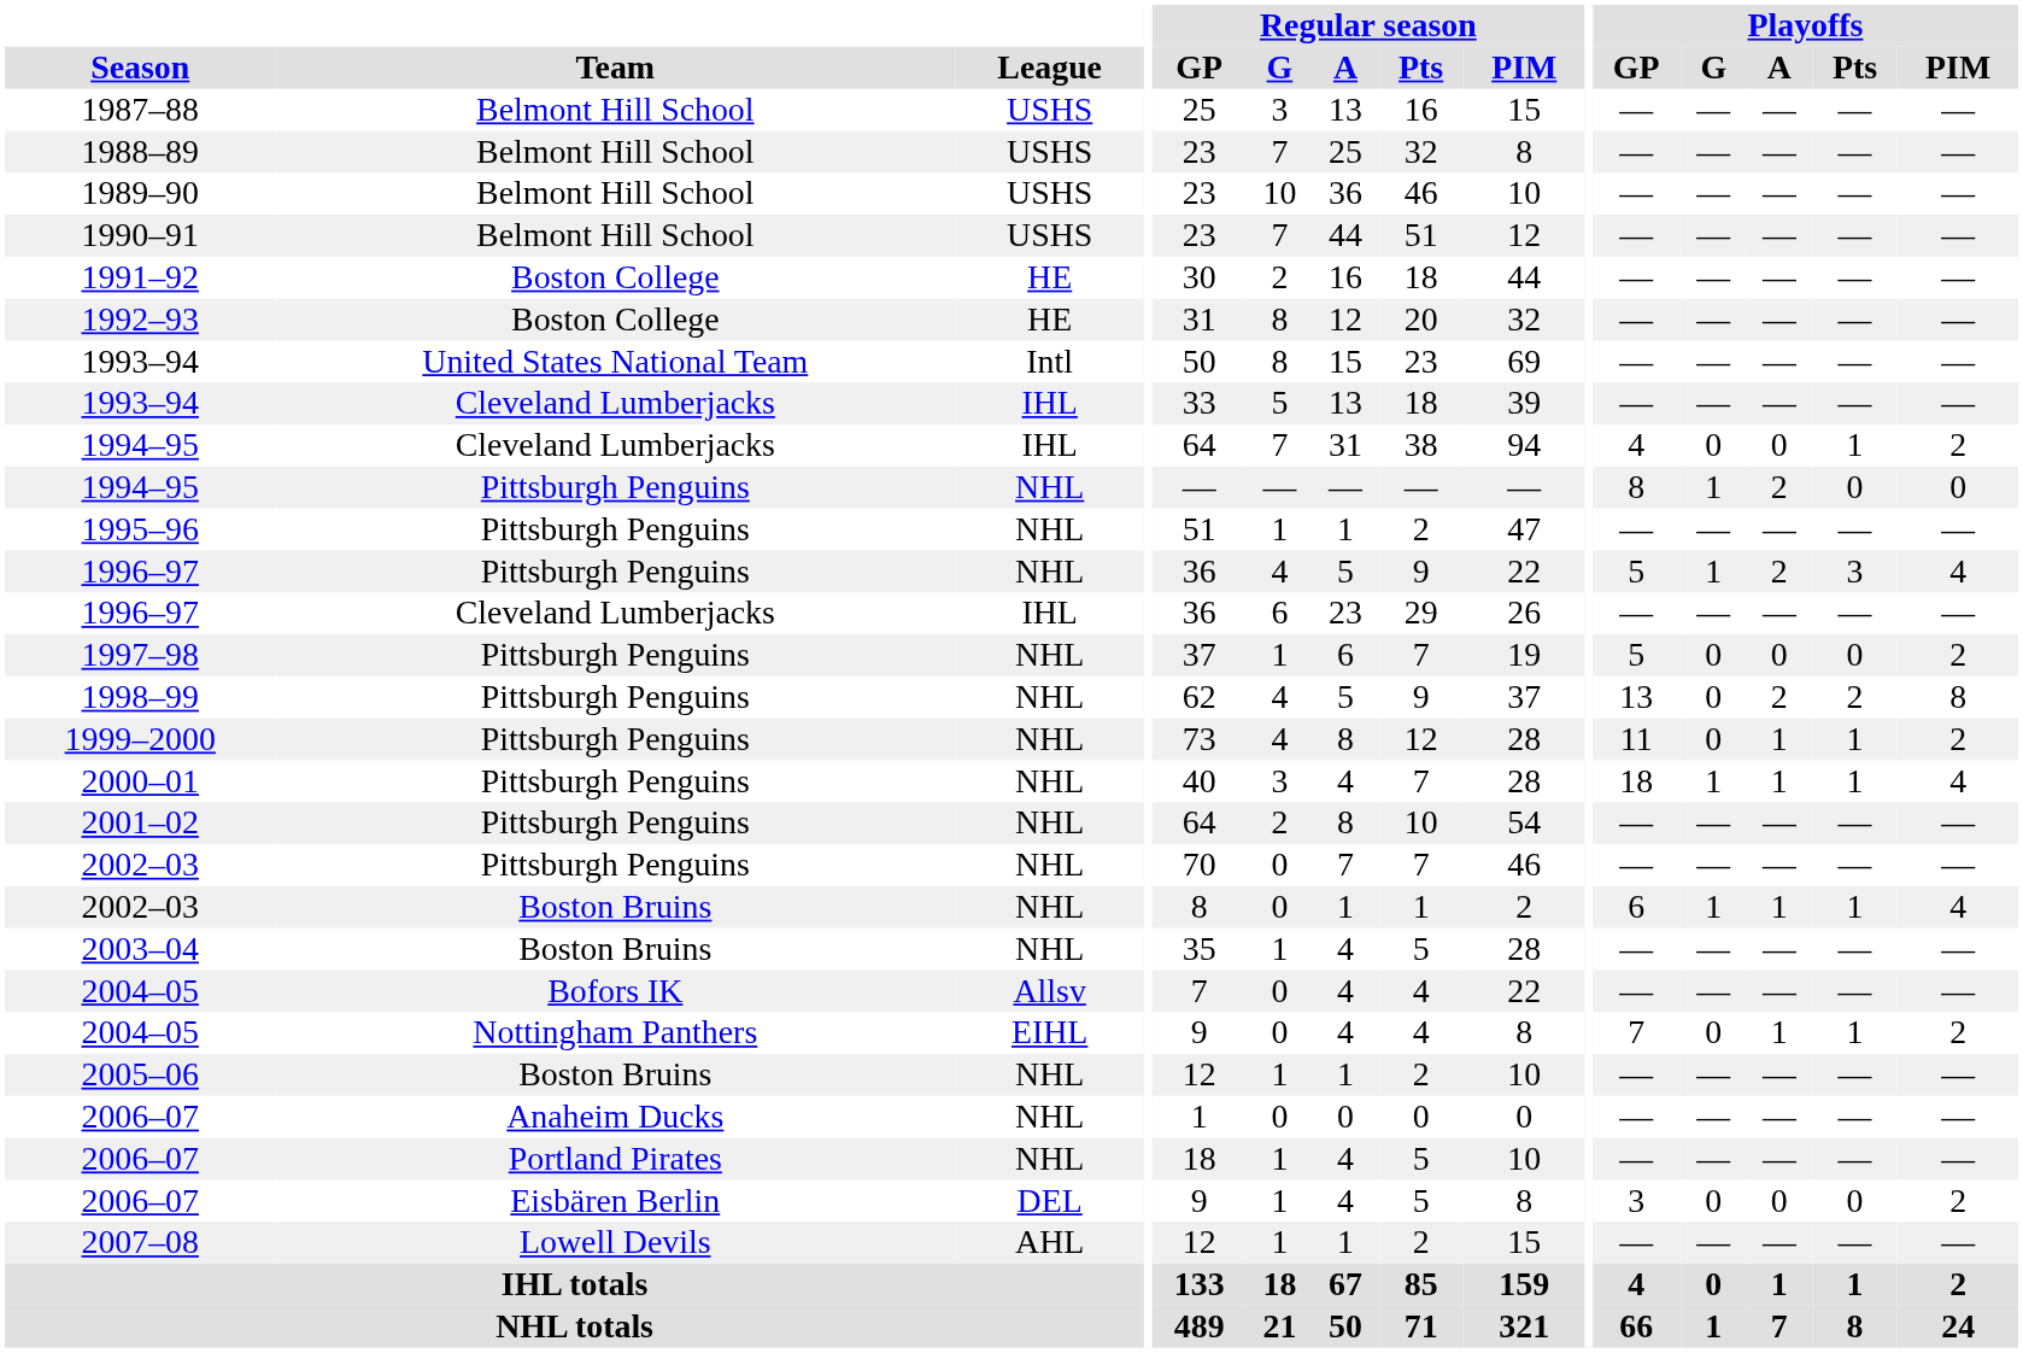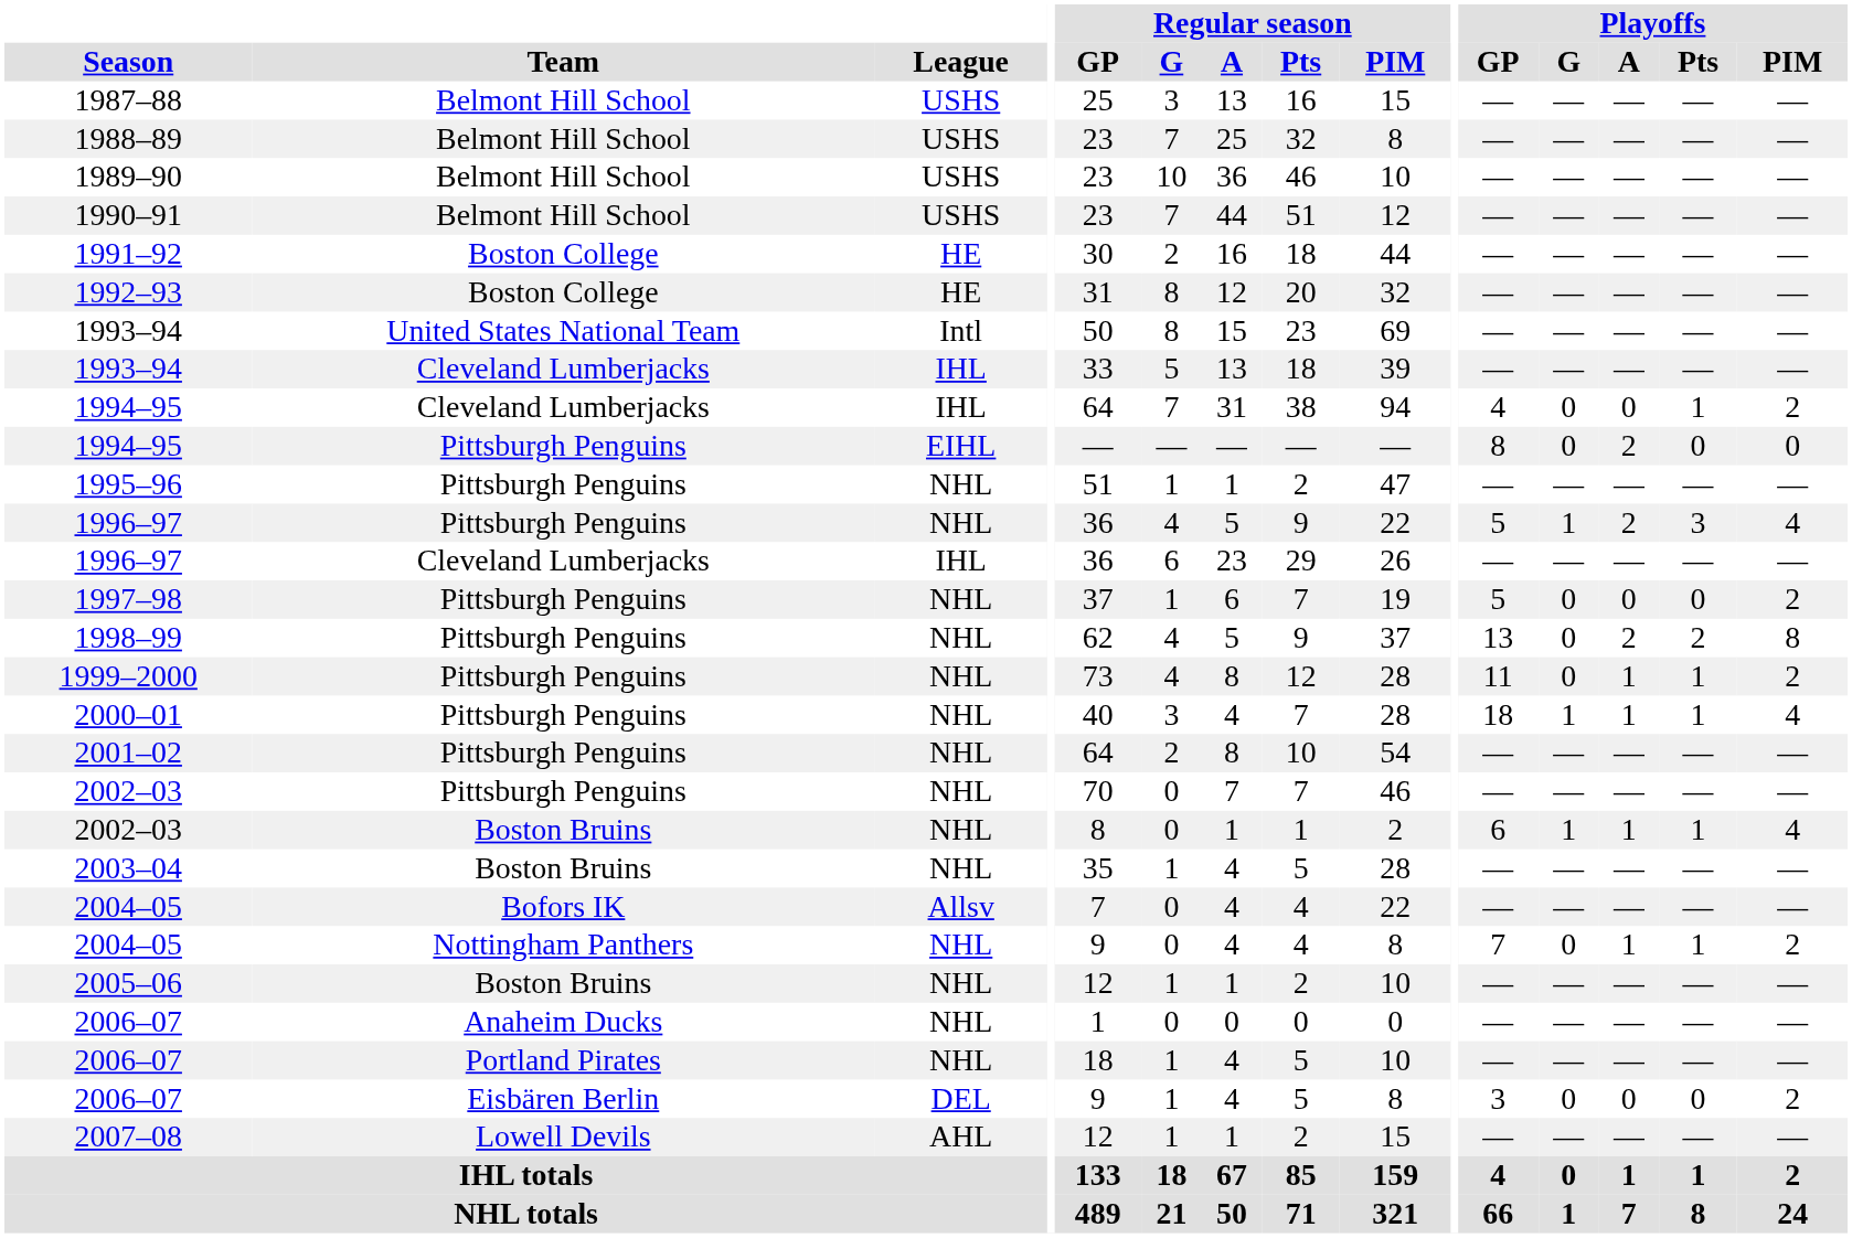1994–95 / Pittsburgh Penguins | League: NHL -> EIHL
1994–95 / Pittsburgh Penguins | Playoffs / G: 1 -> 0
2004–05 / Nottingham Panthers | League: EIHL -> NHL
